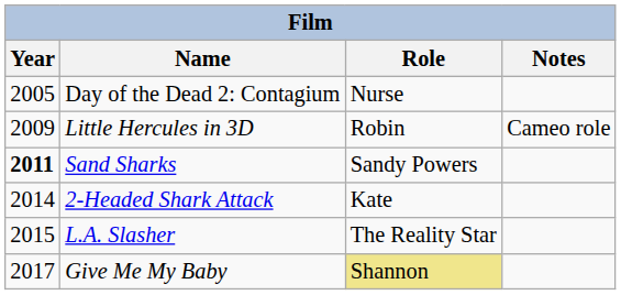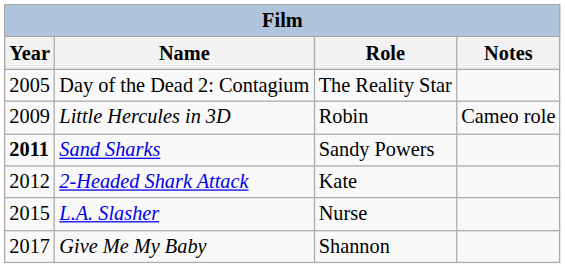Day of the Dead 2: Contagium | Role: Nurse -> The Reality Star
2-Headed Shark Attack | Year: 2014 -> 2012
L.A. Slasher | Role: The Reality Star -> Nurse
Give Me My Baby | Role: khaki background -> no background
